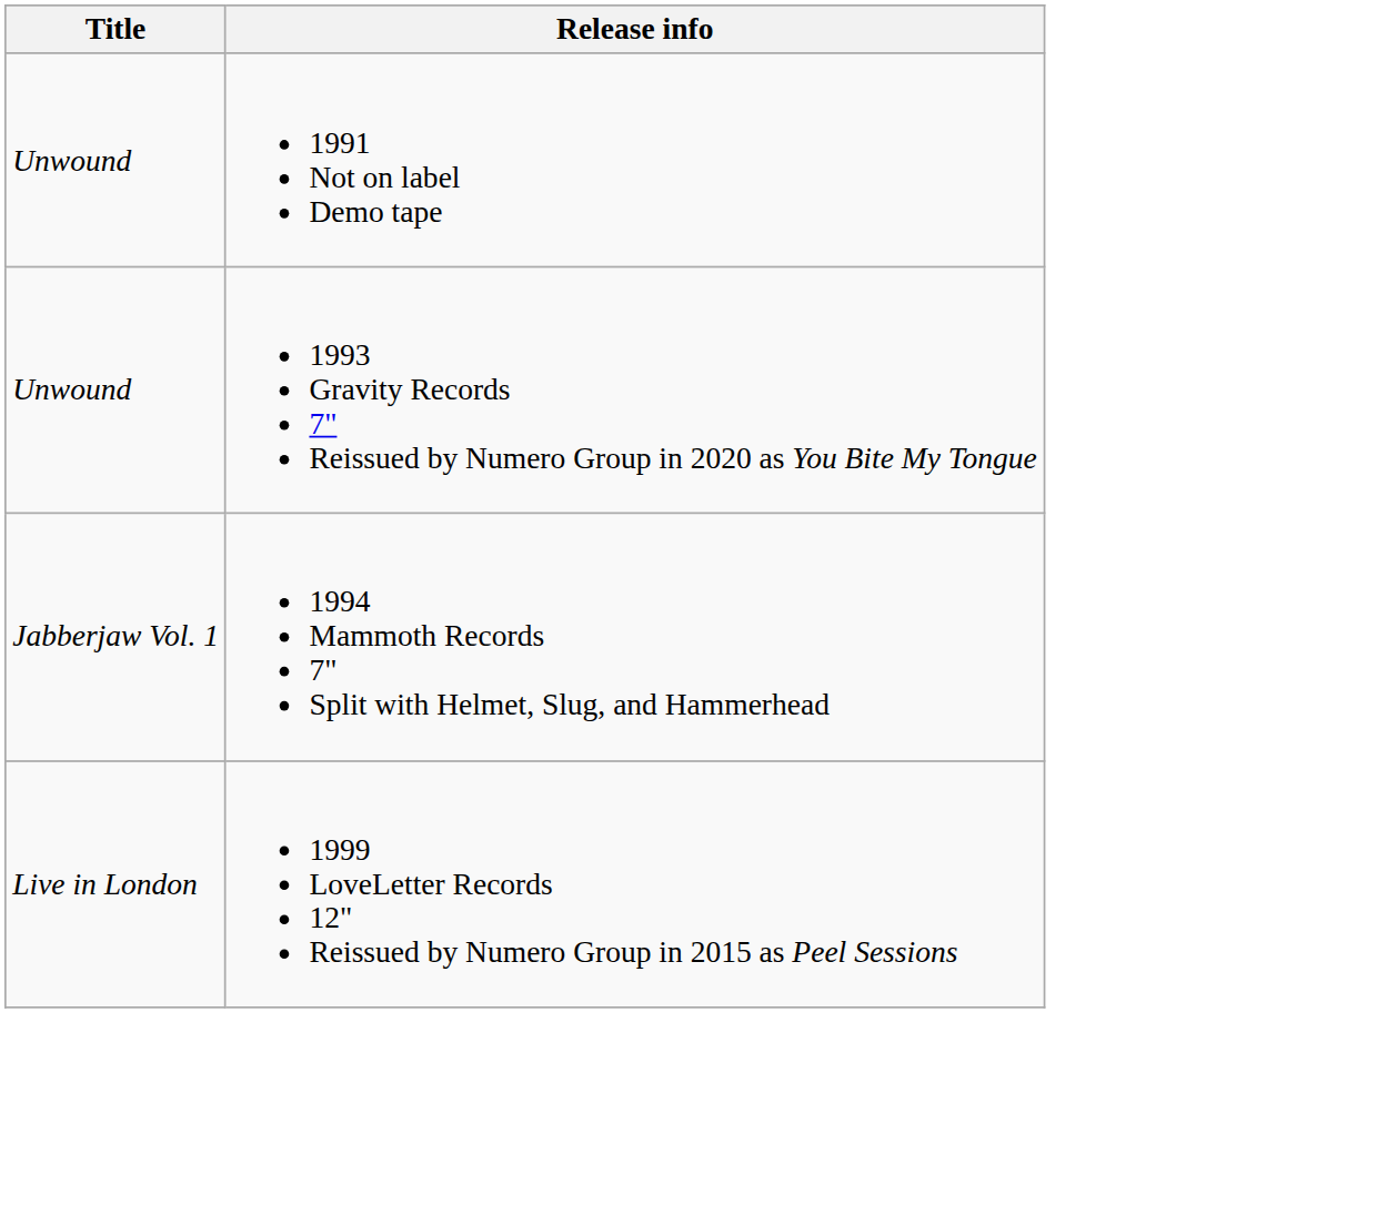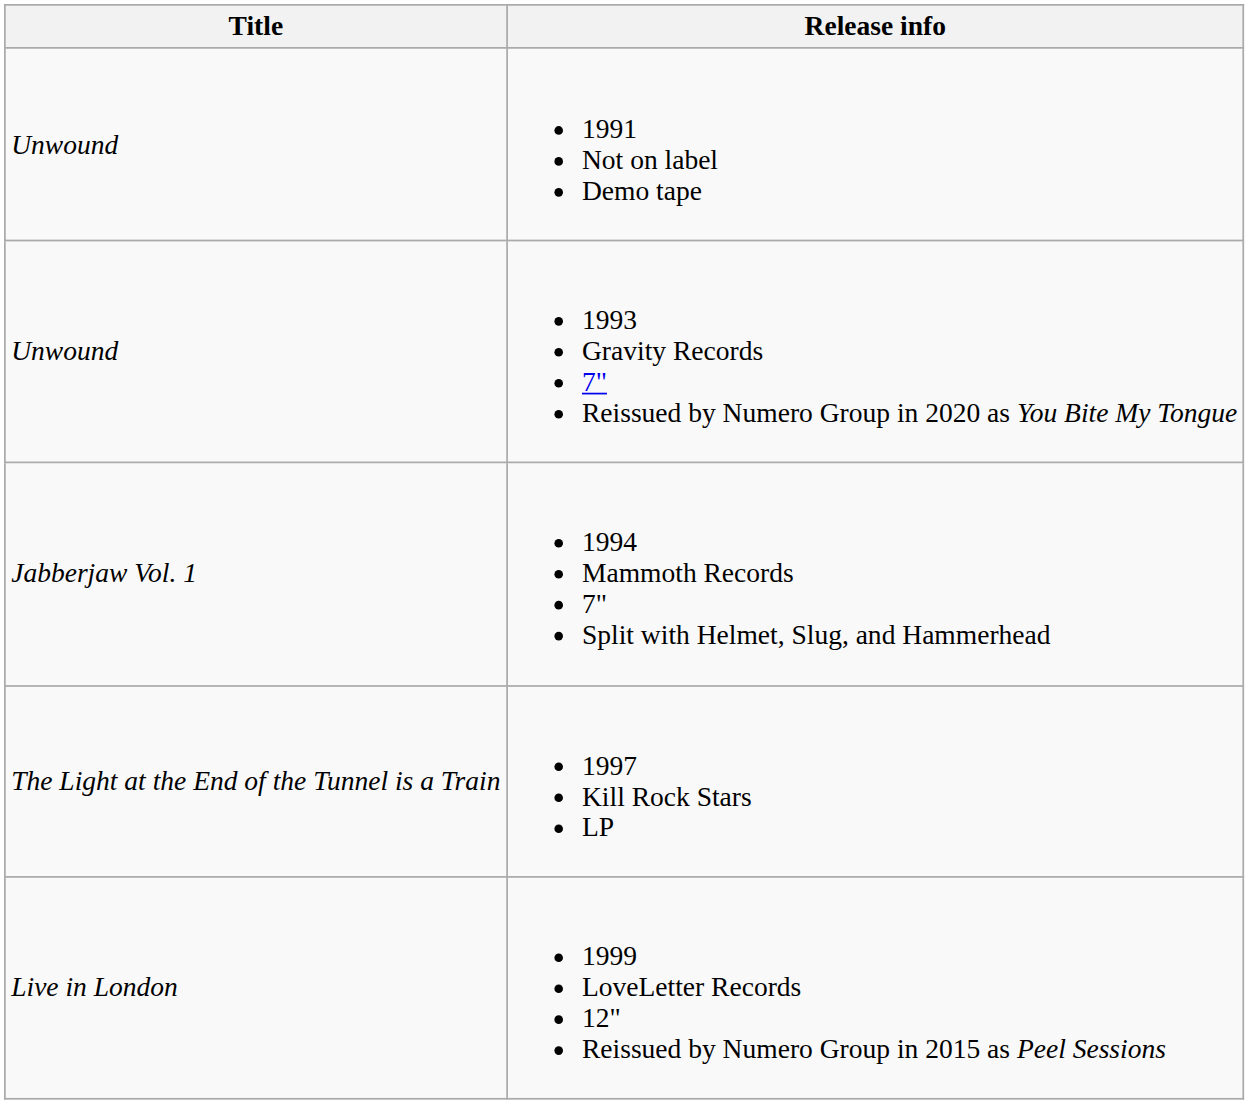+ row: The Light at the End of the Tunnel is a Train | 1997 Kill Rock Stars LP
